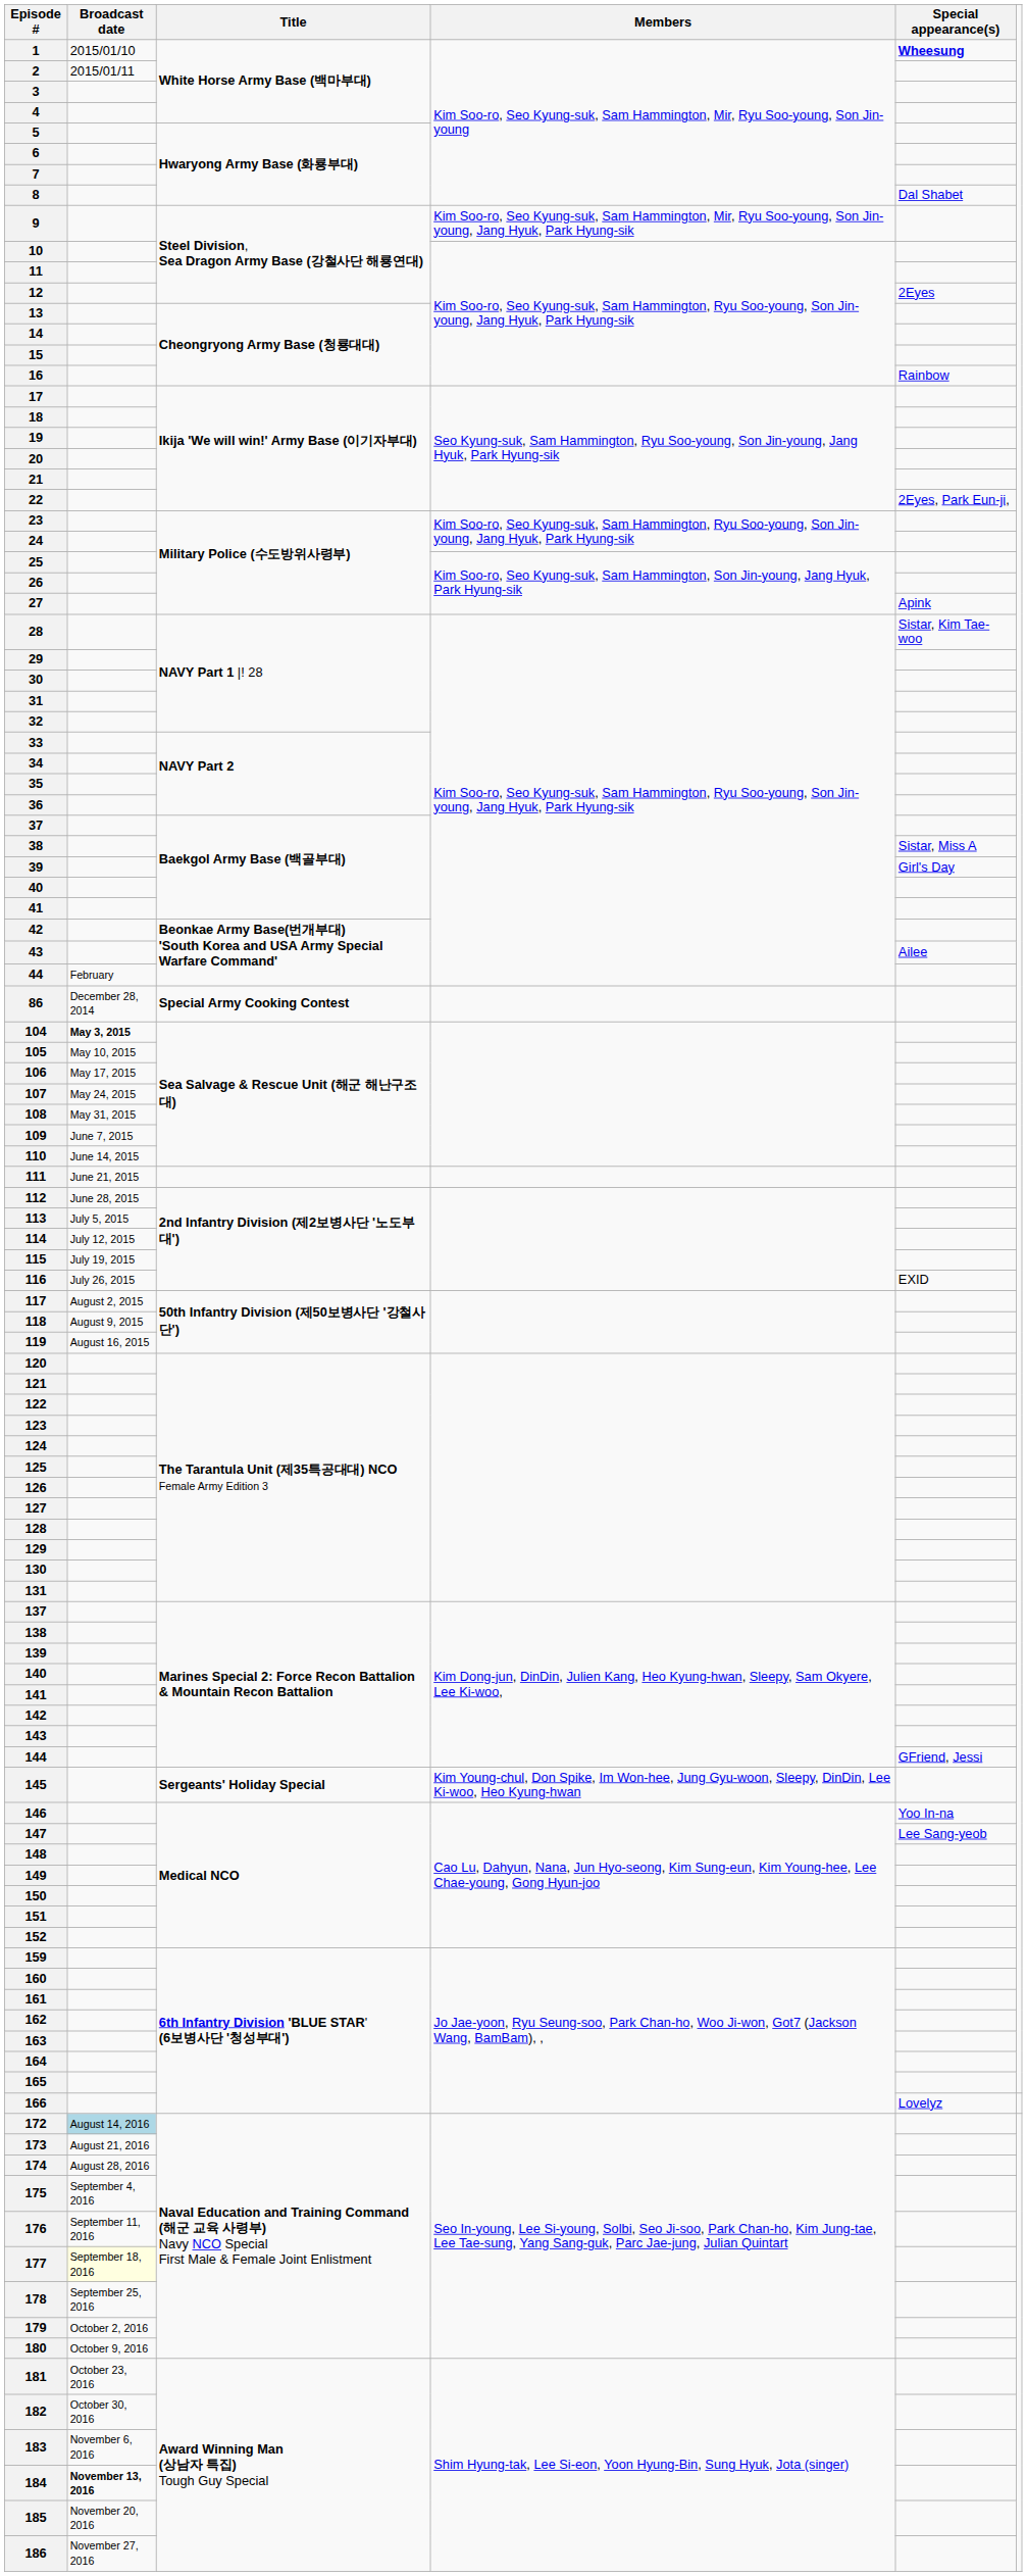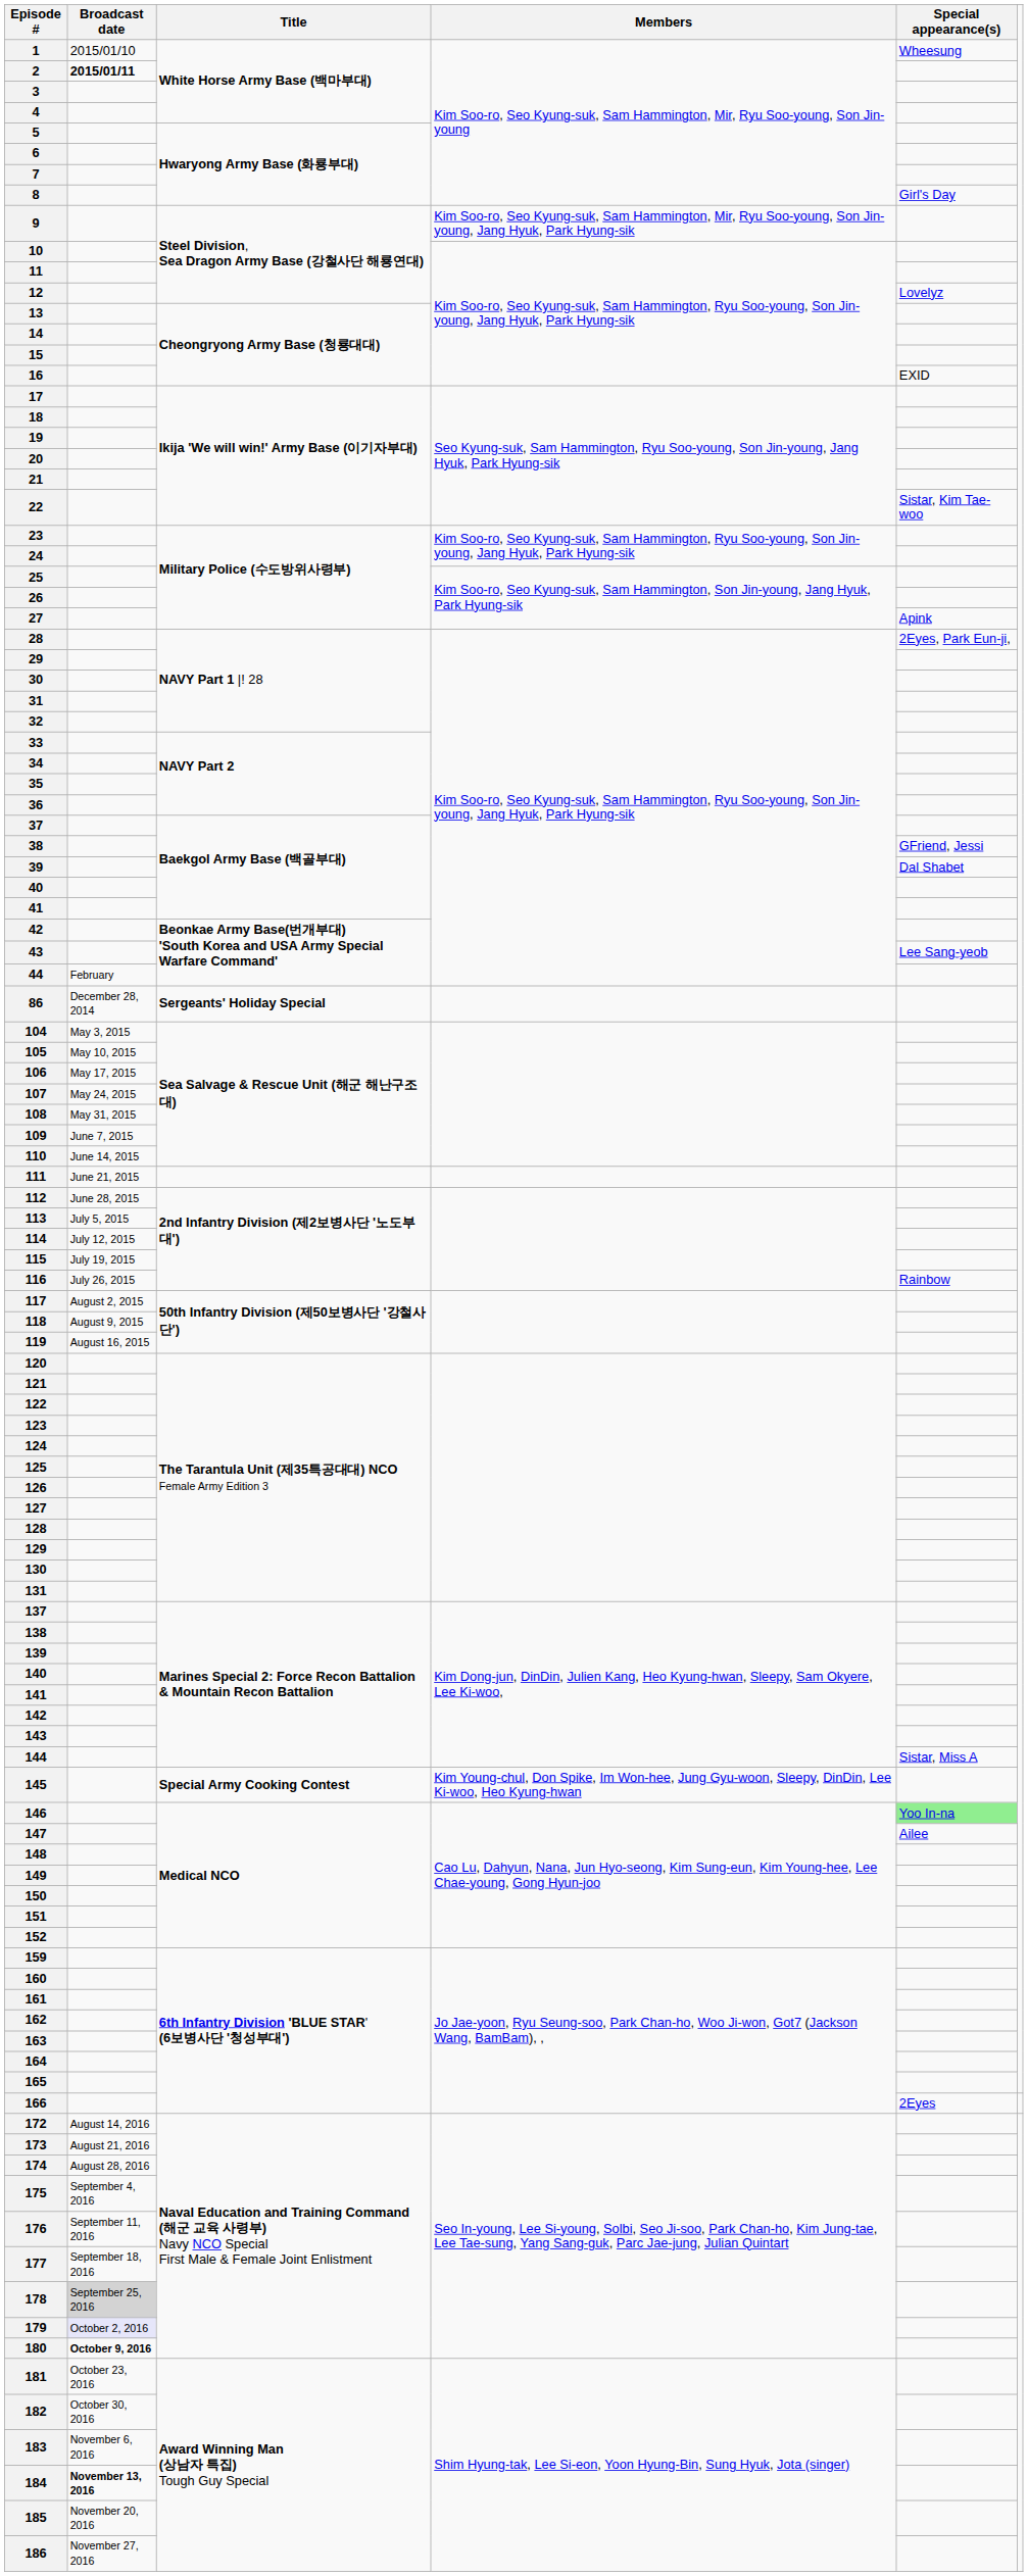1 | Special appearance(s): bold -> normal
2 | Broadcast date: normal -> bold
8 | Special appearance(s): Dal Shabet -> Girl's Day
12 | Special appearance(s): 2Eyes -> Lovelyz
16 | Special appearance(s): Rainbow -> EXID
22 | Special appearance(s): 2Eyes, Park Eun-ji, -> Sistar, Kim Tae-woo
28 | Special appearance(s): Sistar, Kim Tae-woo -> 2Eyes, Park Eun-ji,
38 | Special appearance(s): Sistar, Miss A -> GFriend, Jessi
39 | Special appearance(s): Girl's Day -> Dal Shabet
43 | Special appearance(s): Ailee -> Lee Sang-yeob
86 | Title: Special Army Cooking Contest -> Sergeants' Holiday Special
104 | Broadcast date: bold -> normal
116 | Special appearance(s): EXID -> Rainbow
144 | Special appearance(s): GFriend, Jessi -> Sistar, Miss A
145 | Title: Sergeants' Holiday Special -> Special Army Cooking Contest
146 | Special appearance(s): no background -> lightgreen background
147 | Special appearance(s): Lee Sang-yeob -> Ailee
166 | Special appearance(s): Lovelyz -> 2Eyes
172 | Broadcast date: lightblue background -> no background
177 | Broadcast date: lightyellow background -> no background
178 | Broadcast date: no background -> lightgrey background
179 | Broadcast date: no background -> lavender background
180 | Broadcast date: normal -> bold
